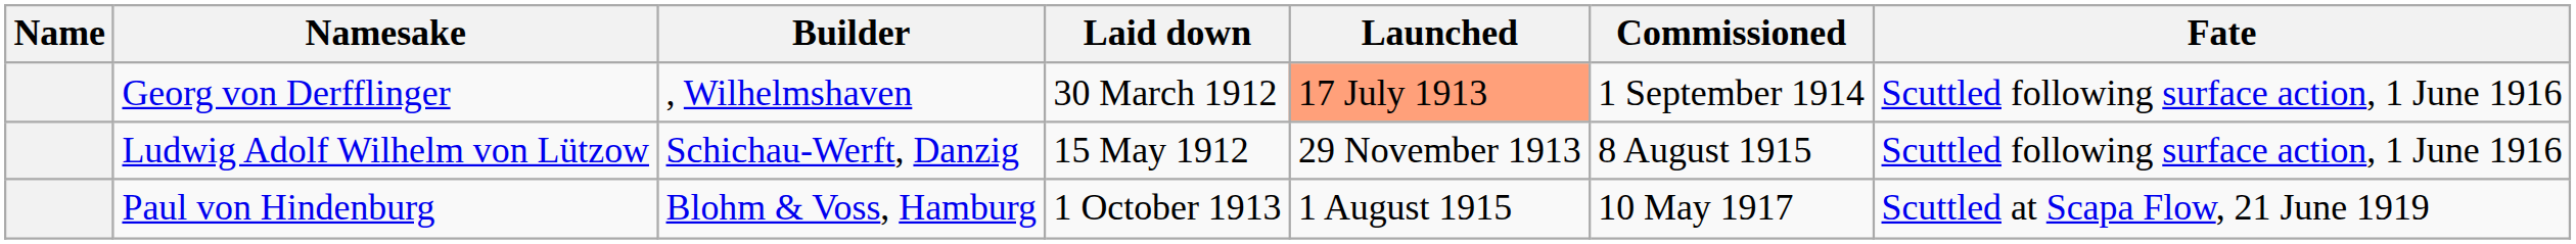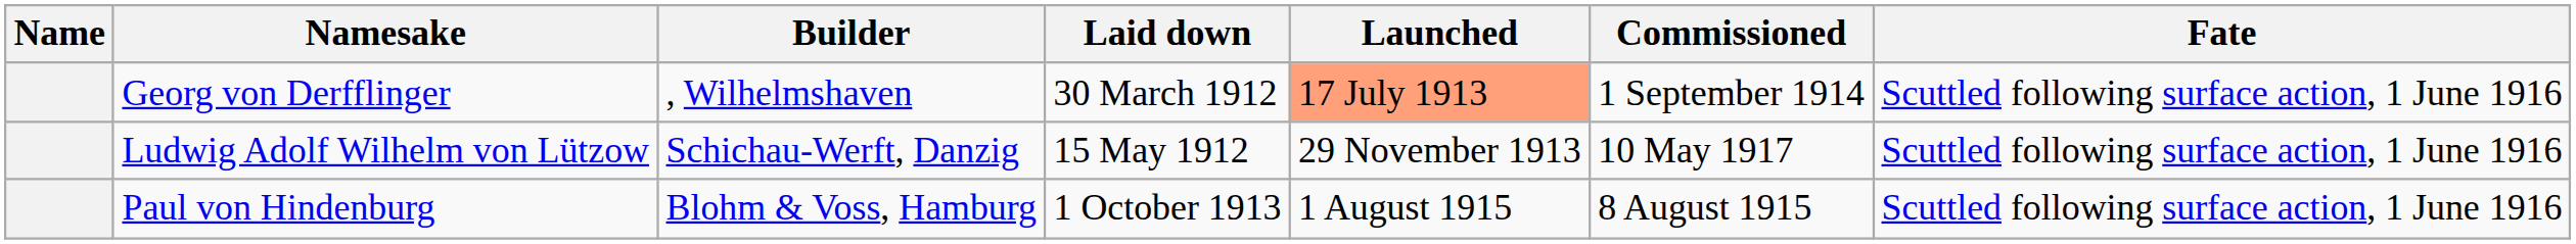Ludwig Adolf Wilhelm von Lützow | Commissioned: 8 August 1915 -> 10 May 1917
Paul von Hindenburg | Commissioned: 10 May 1917 -> 8 August 1915
Paul von Hindenburg | Fate: Scuttled at Scapa Flow, 21 June 1919 -> Scuttled following surface action, 1 June 1916
